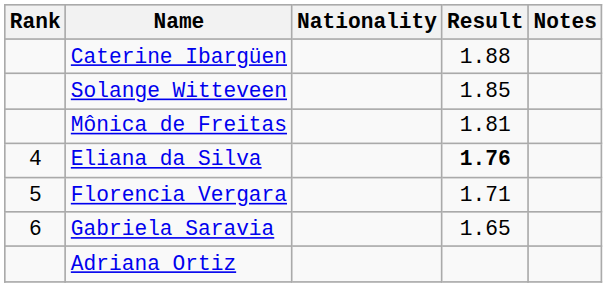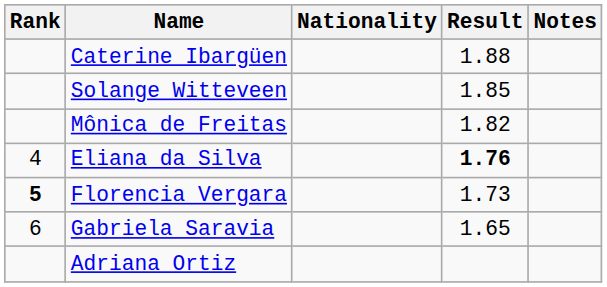Mônica de Freitas | Result: 1.81 -> 1.82
Florencia Vergara | Rank: normal -> bold
Florencia Vergara | Result: 1.71 -> 1.73
